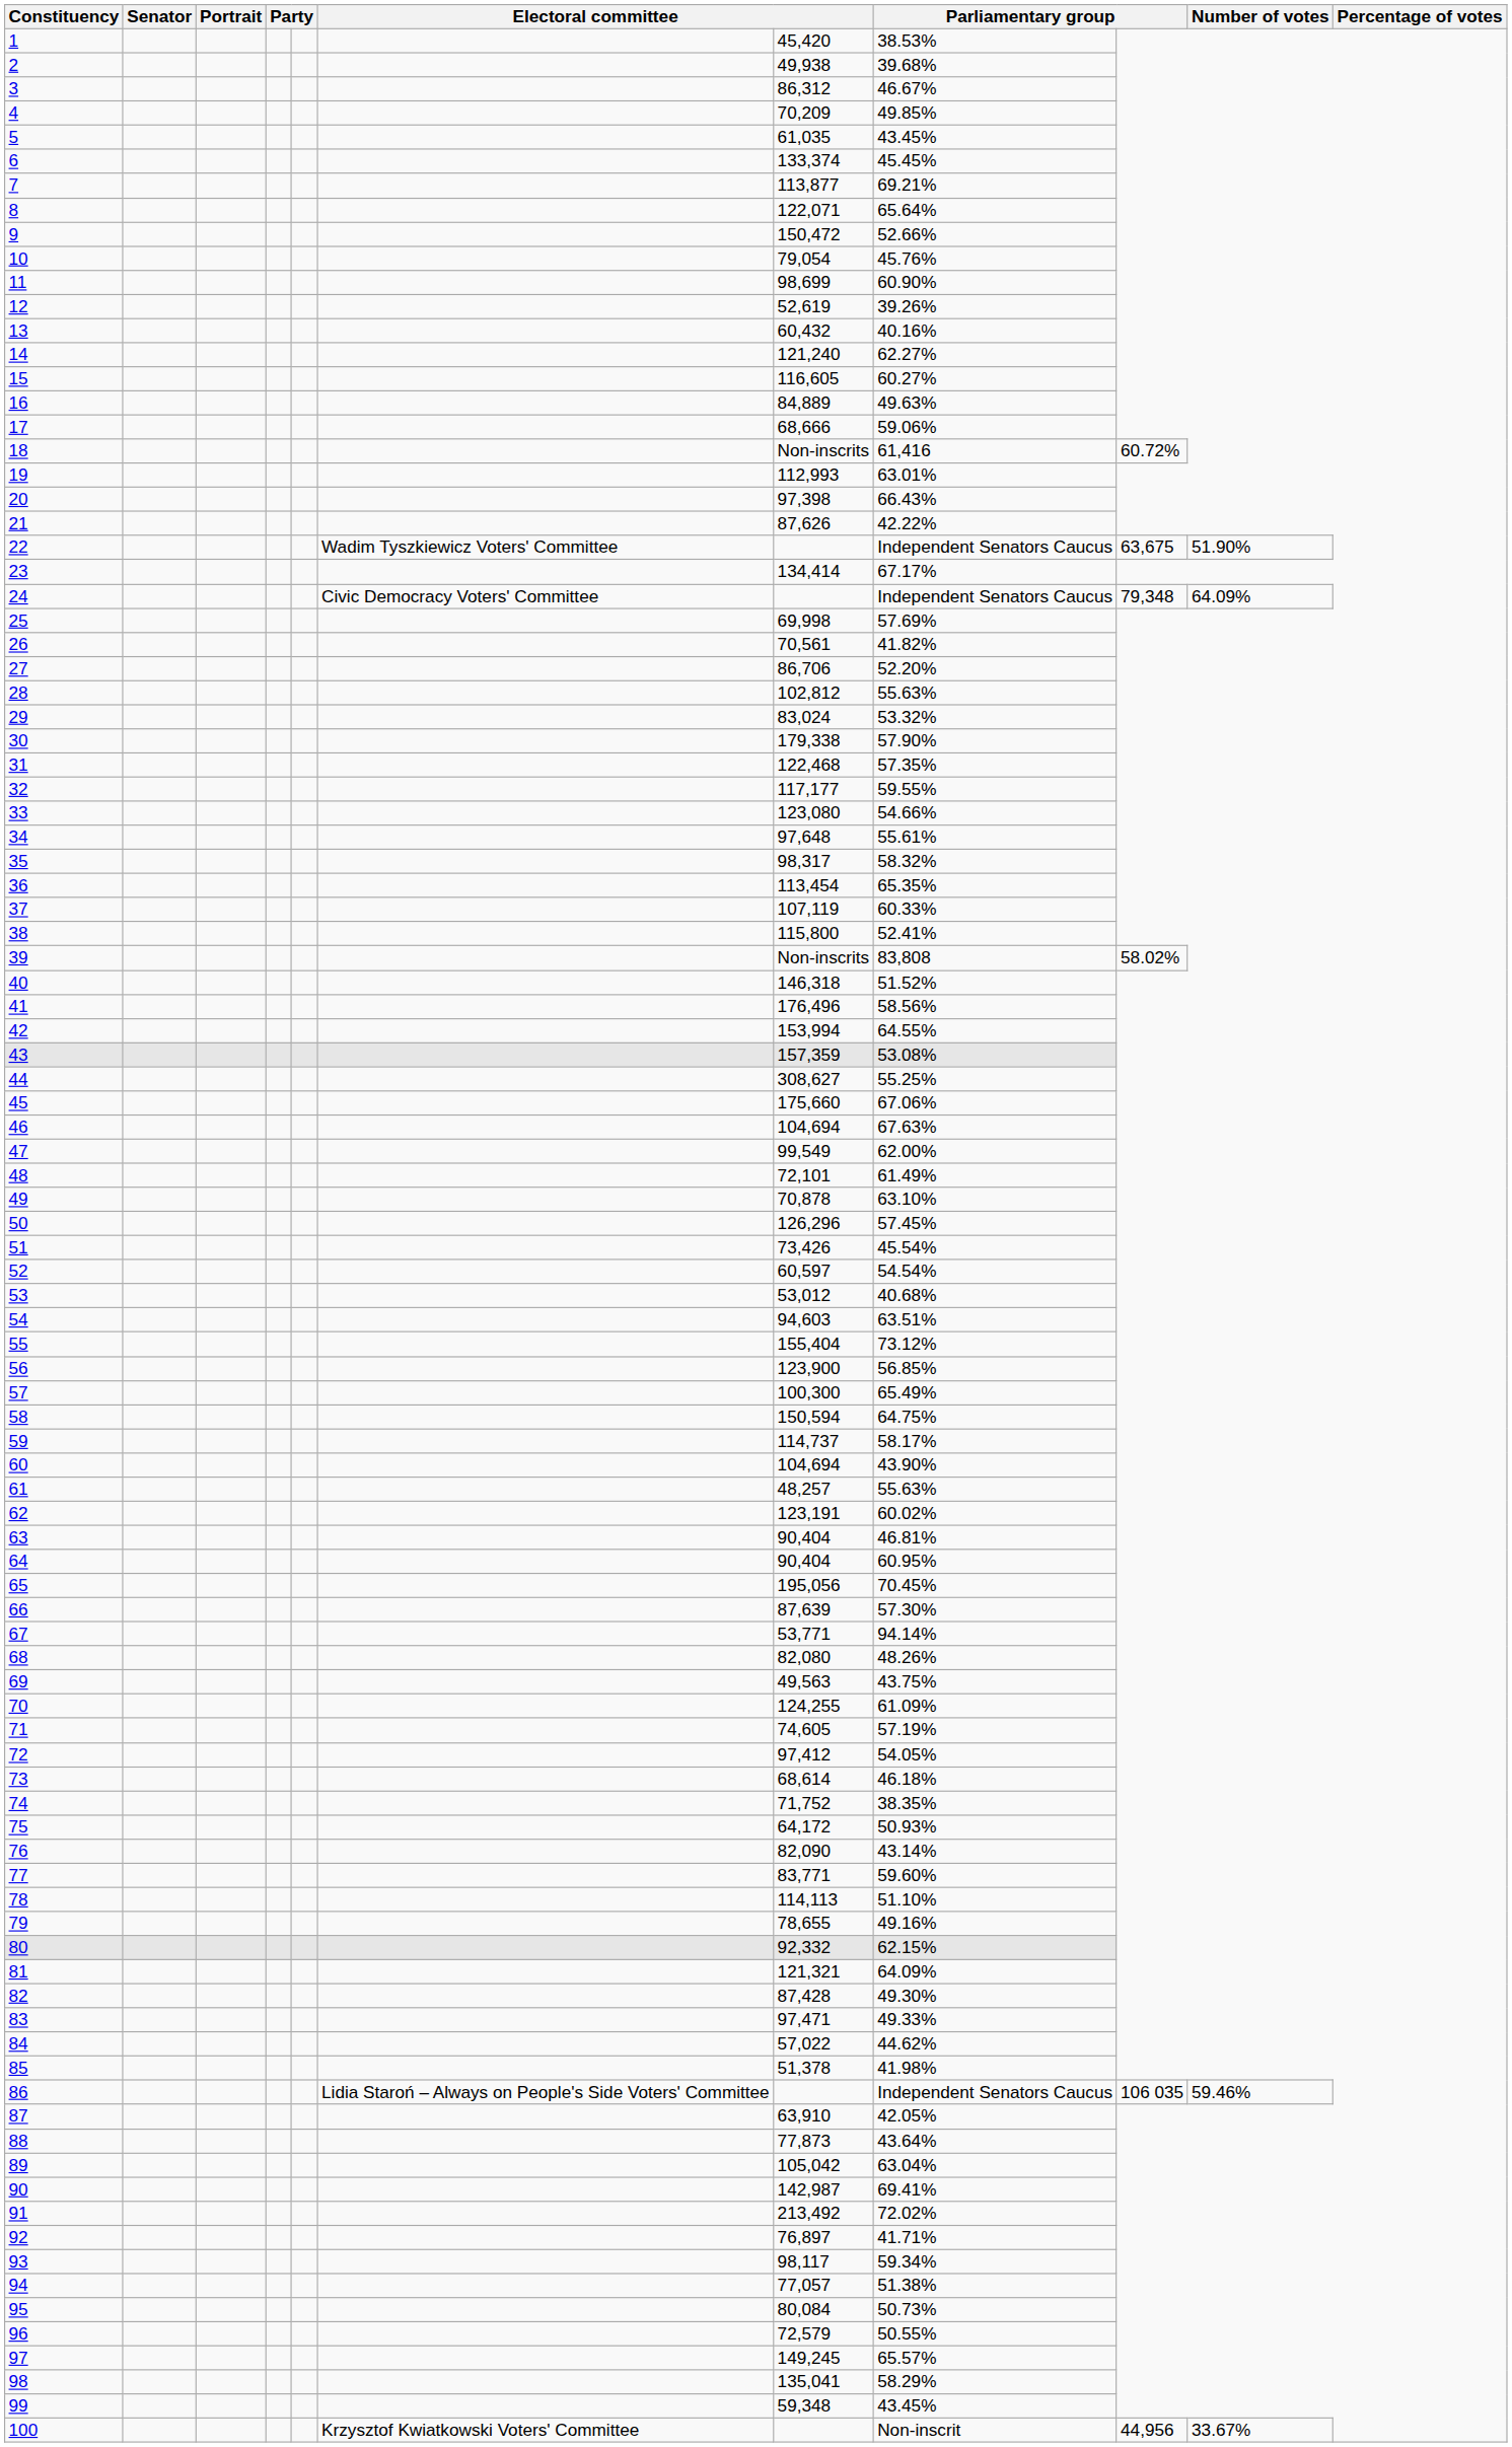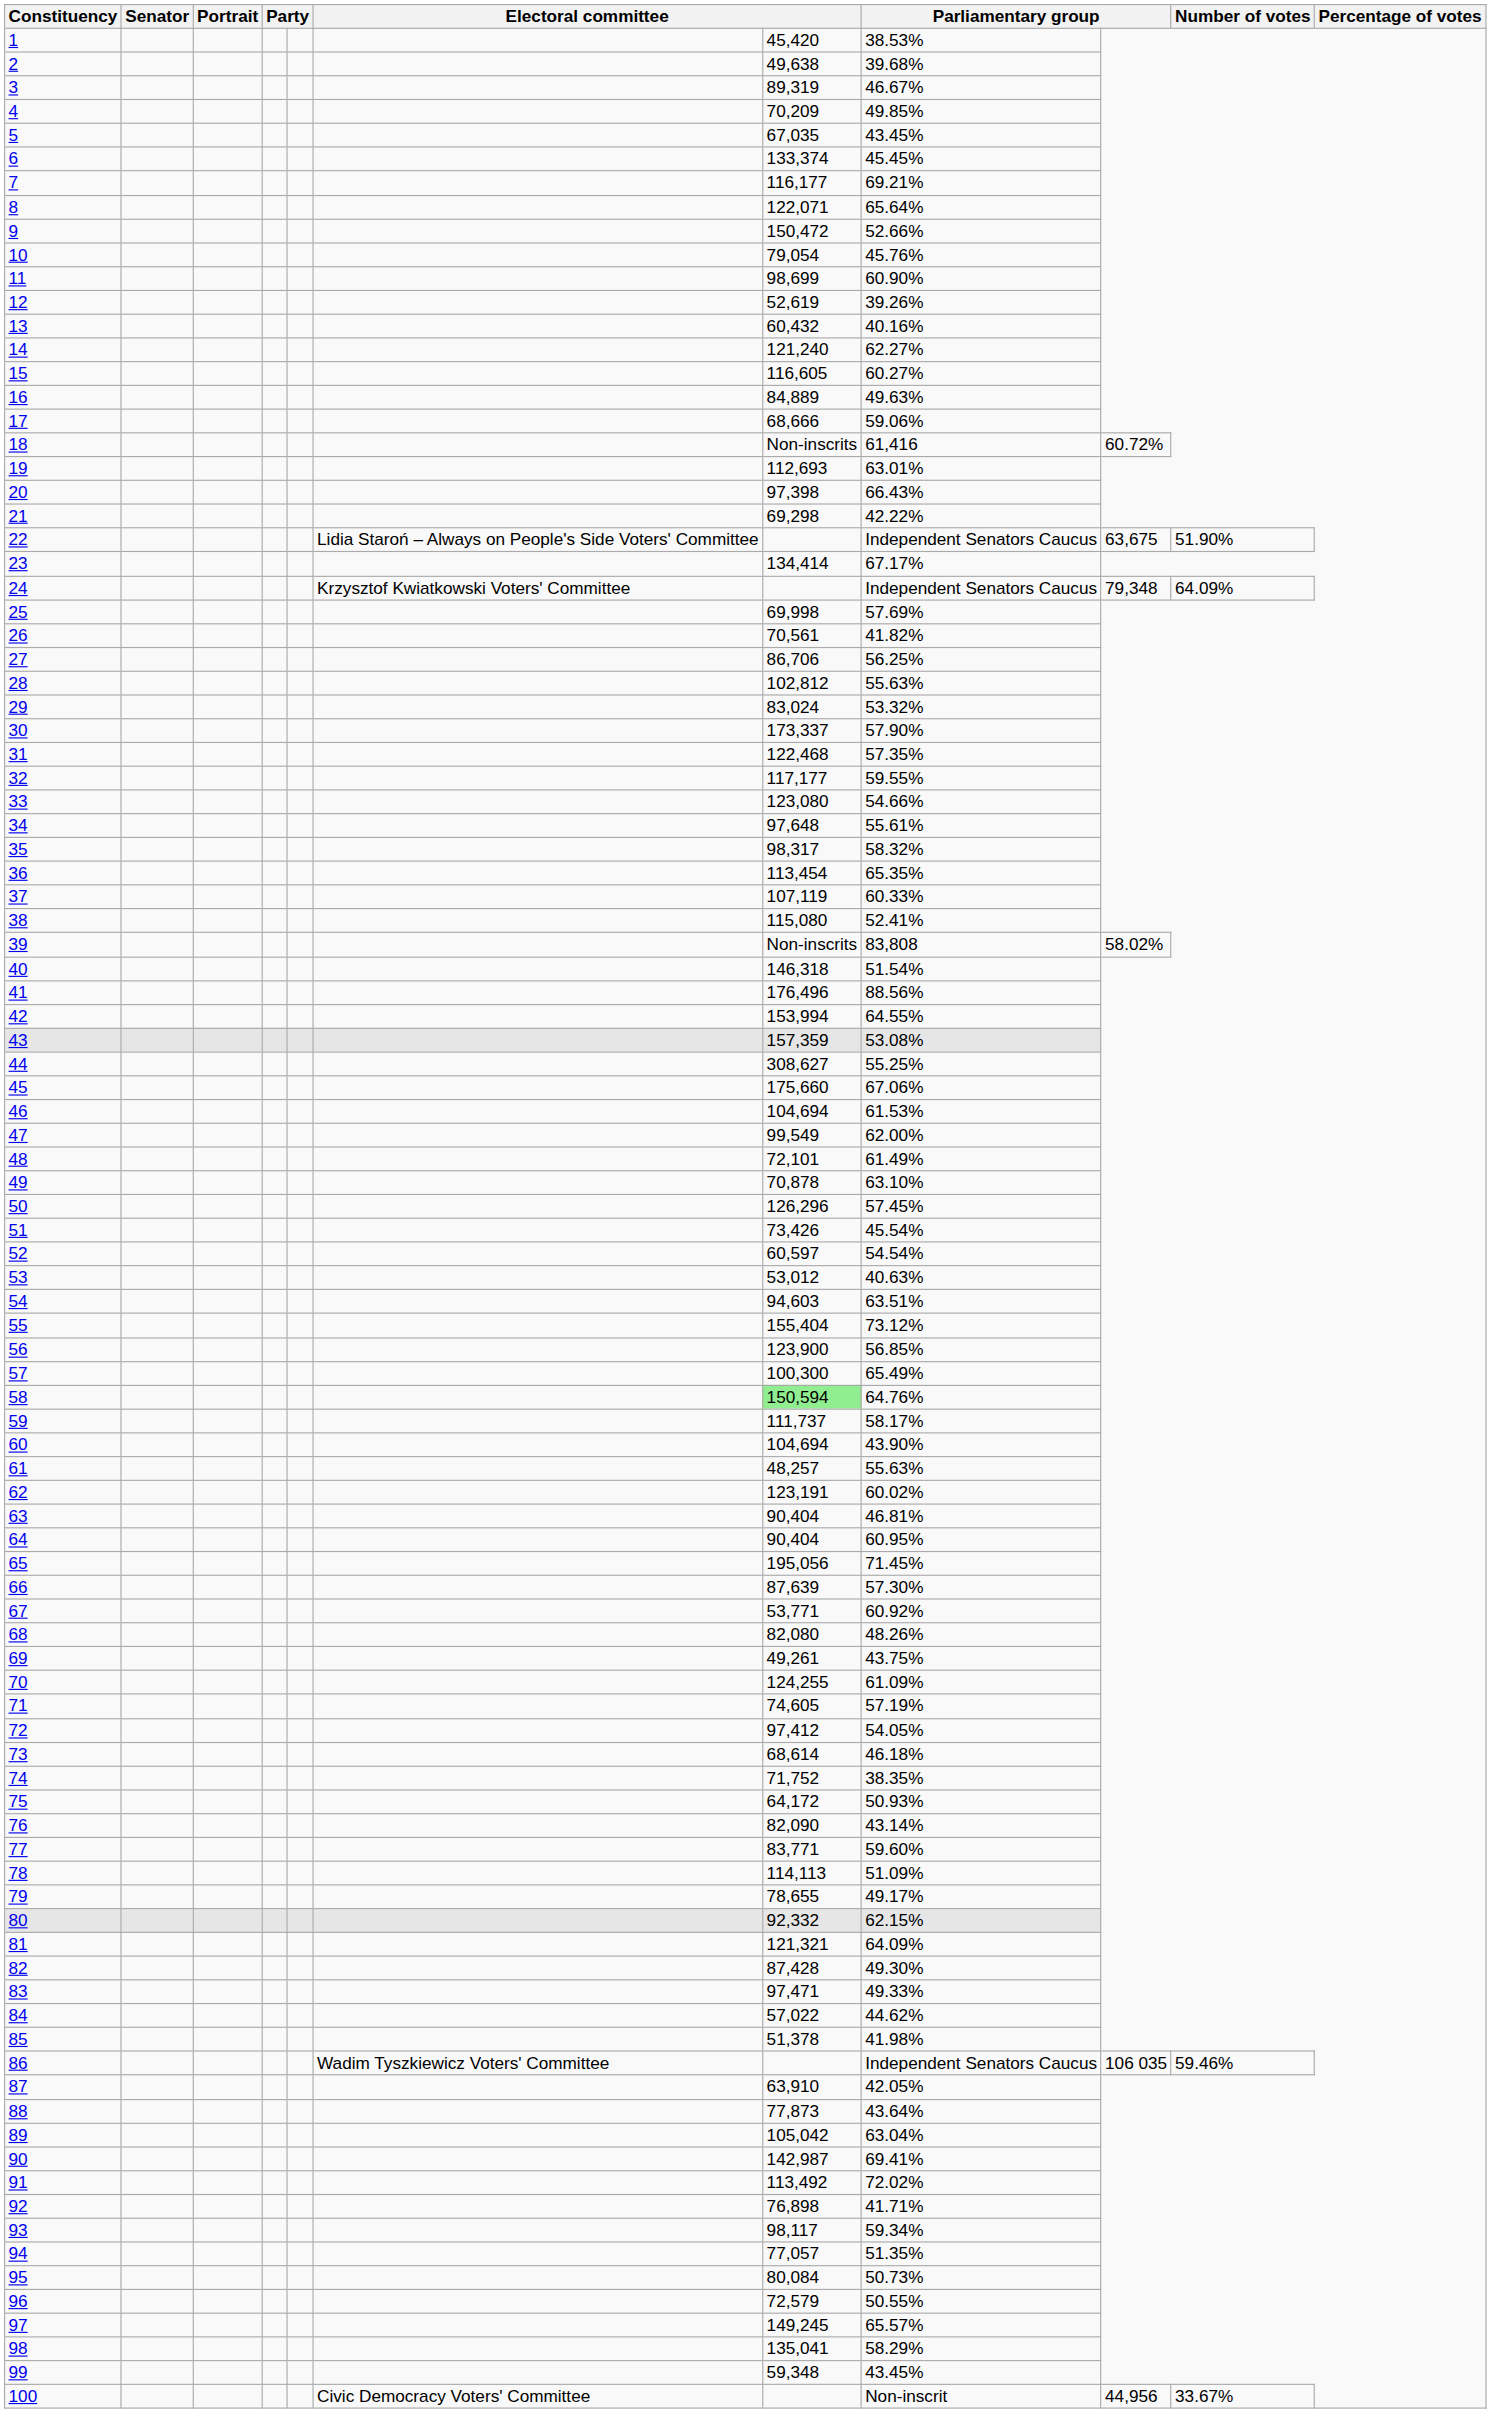2 | column 7: 49,938 -> 49,638
3 | column 7: 86,312 -> 89,319
5 | column 7: 61,035 -> 67,035
7 | column 7: 113,877 -> 116,177
19 | column 7: 112,993 -> 112,693
21 | column 7: 87,626 -> 69,298
22 | column 6: Wadim Tyszkiewicz Voters' Committee -> Lidia Staroń – Always on People's Side Voters' Committee
24 | column 6: Civic Democracy Voters' Committee -> Krzysztof Kwiatkowski Voters' Committee
27 | column 8: 52.20% -> 56.25%
30 | column 7: 179,338 -> 173,337
38 | column 7: 115,800 -> 115,080
40 | column 8: 51.52% -> 51.54%
41 | column 8: 58.56% -> 88.56%
46 | column 8: 67.63% -> 61.53%
53 | column 8: 40.68% -> 40.63%
58 | column 7: no background -> lightgreen background
58 | column 8: 64.75% -> 64.76%
59 | column 7: 114,737 -> 111,737
65 | column 8: 70.45% -> 71.45%
67 | column 8: 94.14% -> 60.92%
69 | column 7: 49,563 -> 49,261
78 | column 8: 51.10% -> 51.09%
79 | column 8: 49.16% -> 49.17%
86 | column 6: Lidia Staroń – Always on People's Side Voters' Committee -> Wadim Tyszkiewicz Voters' Committee
91 | column 7: 213,492 -> 113,492
92 | column 7: 76,897 -> 76,898
94 | column 8: 51.38% -> 51.35%
100 | column 6: Krzysztof Kwiatkowski Voters' Committee -> Civic Democracy Voters' Committee
